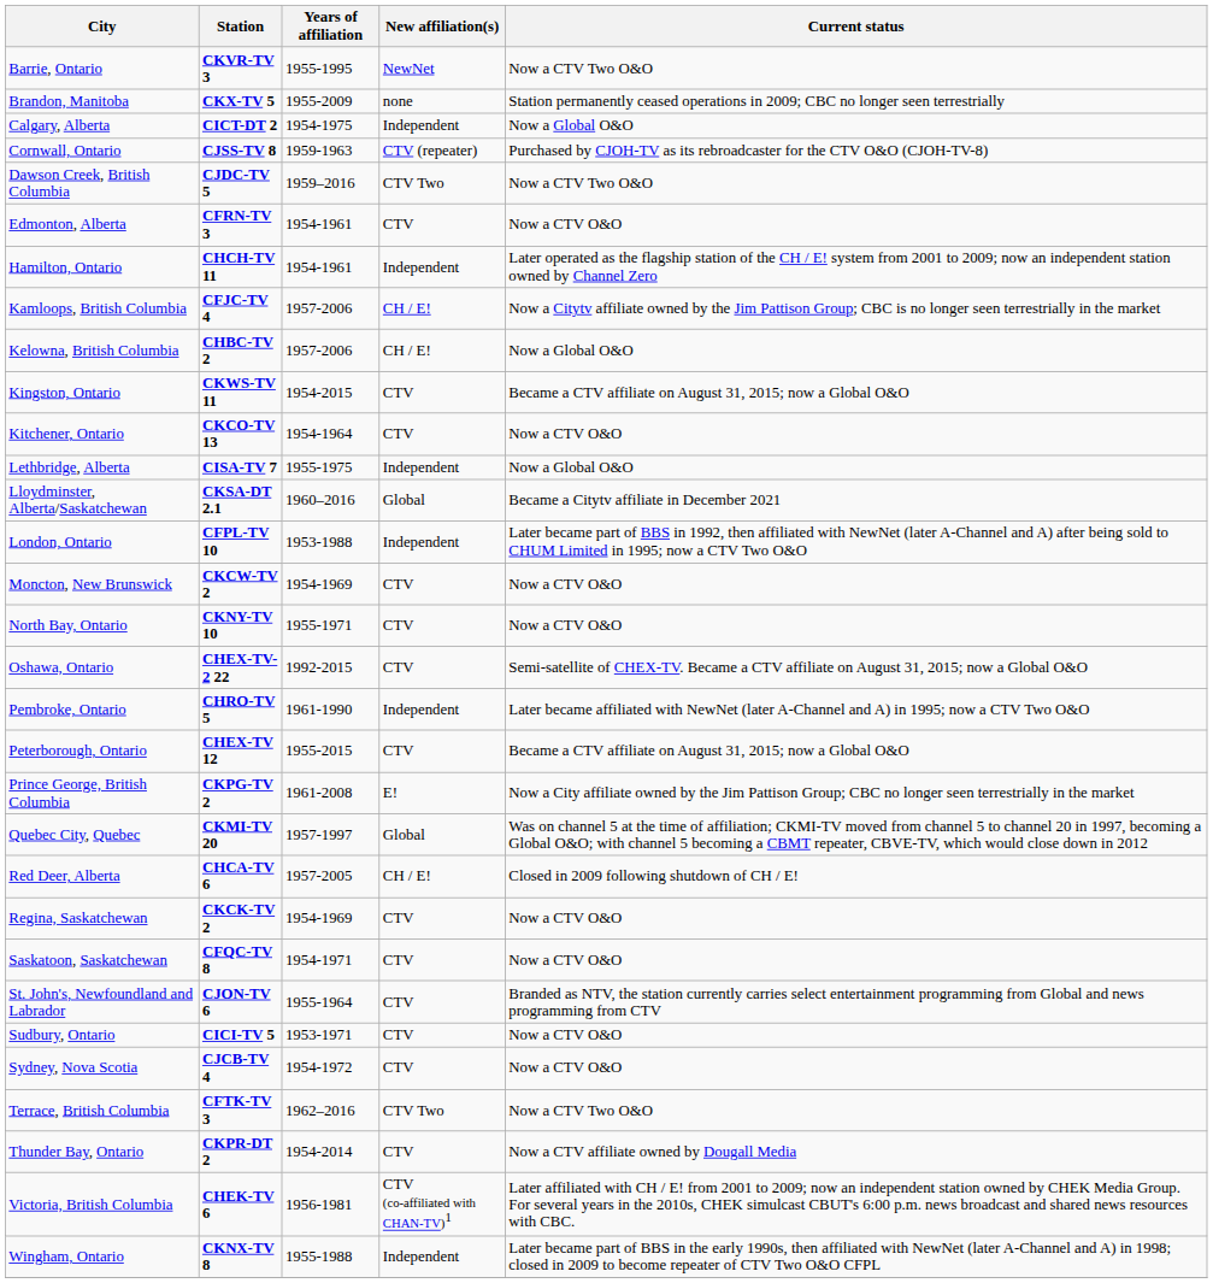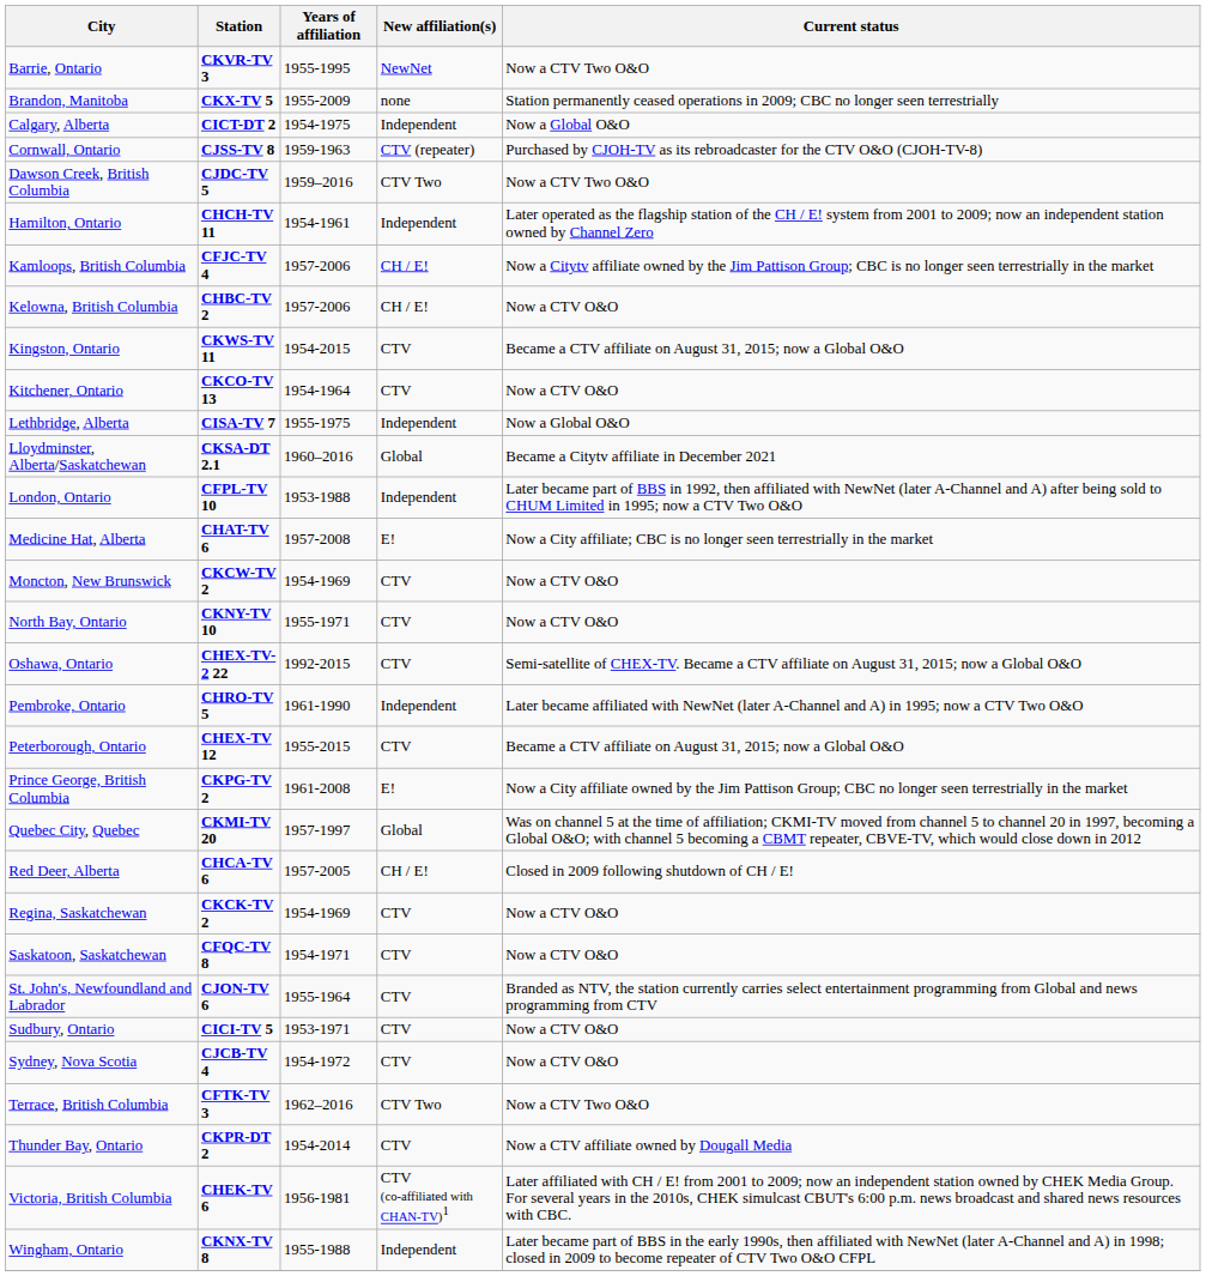- row: Edmonton, Alberta | CFRN-TV 3 | 1954-1961 | CTV | Now a CTV O&O
Kelowna, British Columbia | Current status: Now a Global O&O -> Now a CTV O&O
+ row: Medicine Hat, Alberta | CHAT-TV 6 | 1957-2008 | E! | Now a City affiliate; CBC is no longer seen terrestrially in the market
